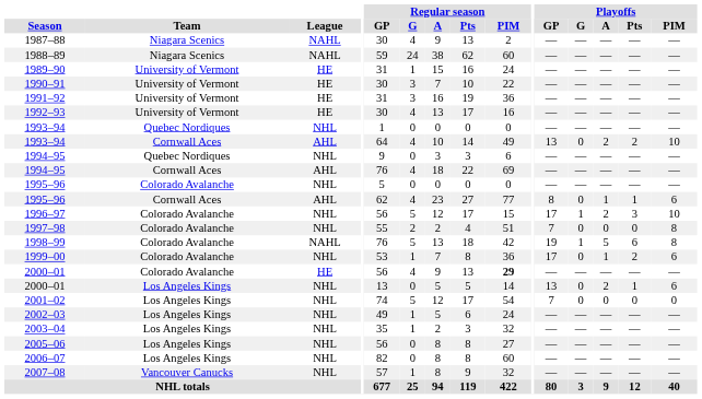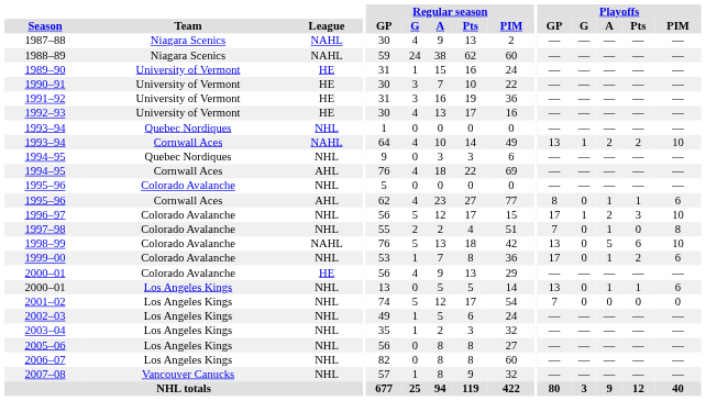1993–94 / Cornwall Aces | League: AHL -> NAHL
1993–94 / Cornwall Aces | Playoffs / G: 0 -> 1
1997–98 | Playoffs / A: 0 -> 1
1998–99 | Playoffs / GP: 19 -> 13
1998–99 | Playoffs / G: 1 -> 0
1998–99 | Playoffs / PIM: 8 -> 10
2000–01 / Colorado Avalanche | Regular season / PIM: bold -> normal
2000–01 / Los Angeles Kings | Playoffs / A: 2 -> 1
